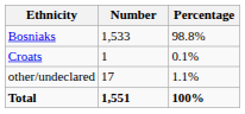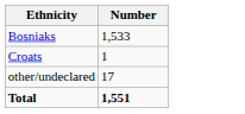- column: Percentage | 98.8% | 0.1% | 1.1% | 100%
